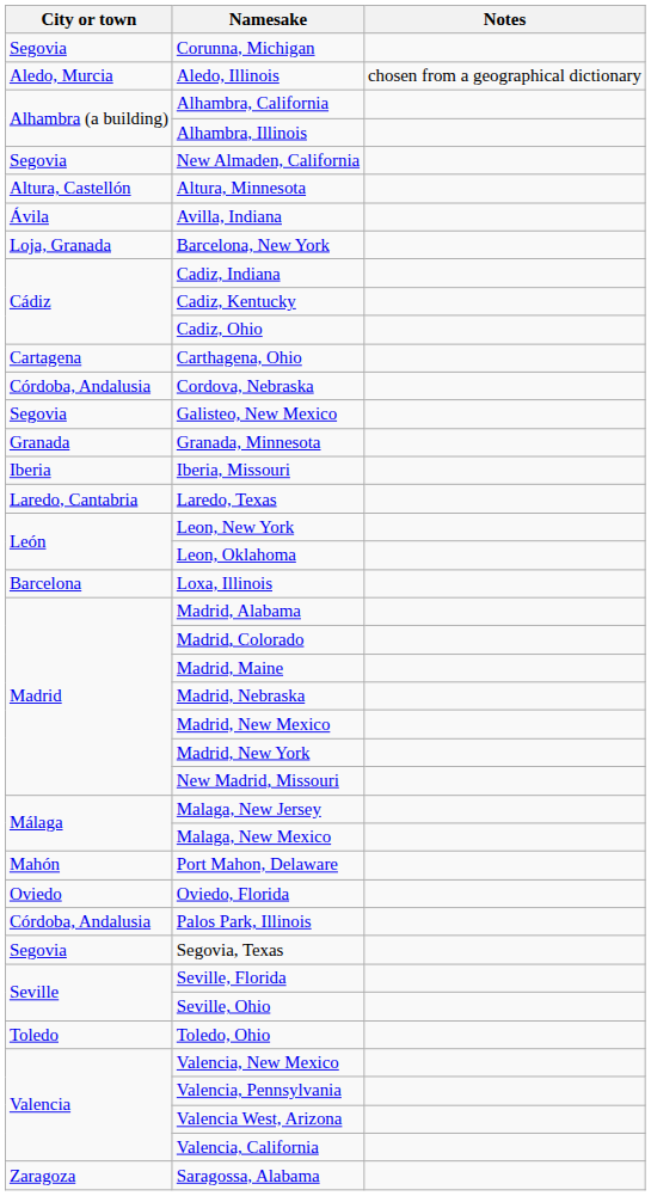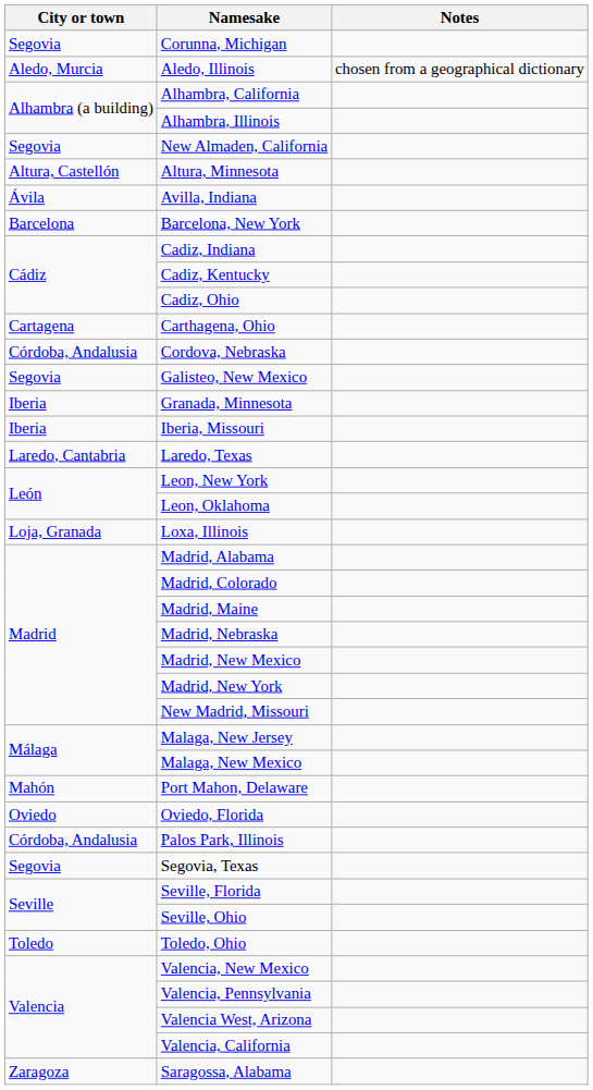Barcelona, New York | City or town: Loja, Granada -> Barcelona
Granada, Minnesota | City or town: Granada -> Iberia
Loxa, Illinois | City or town: Barcelona -> Loja, Granada
